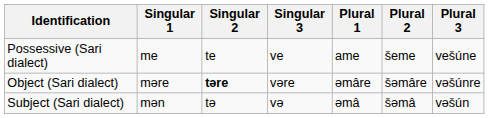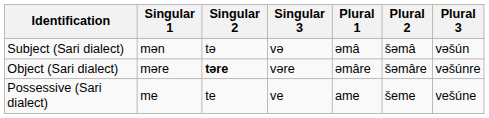rows swapped: Subject (Sari dialect) <-> Possessive (Sari dialect)
